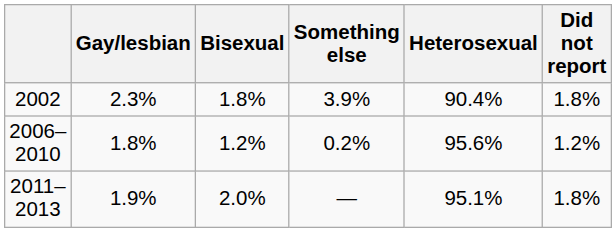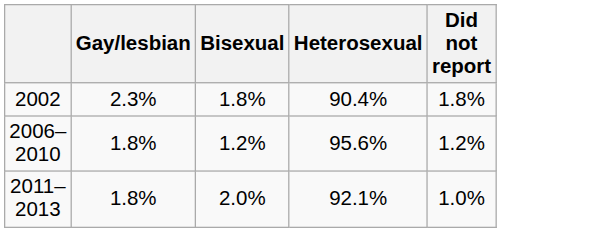- column: Something else | 3.9% | 0.2% | —
2011–2013 | Gay/lesbian: 1.9% -> 1.8%
2011–2013 | Heterosexual: 95.1% -> 92.1%
2011–2013 | Did not report: 1.8% -> 1.0%
